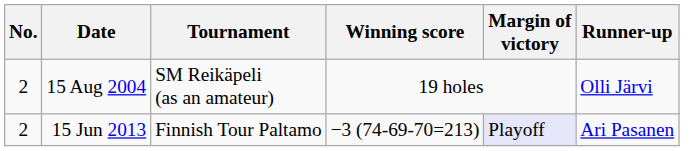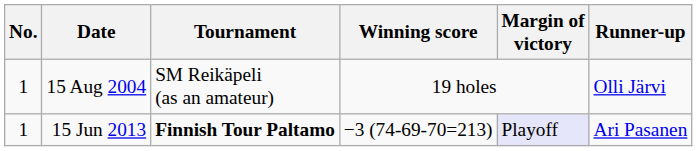15 Aug 2004 | No.: 2 -> 1
15 Jun 2013 | No.: 2 -> 1
15 Jun 2013 | Tournament: normal -> bold
